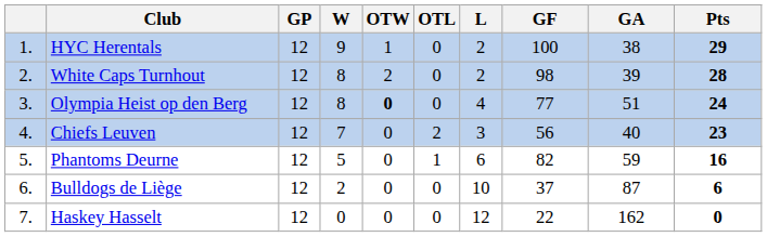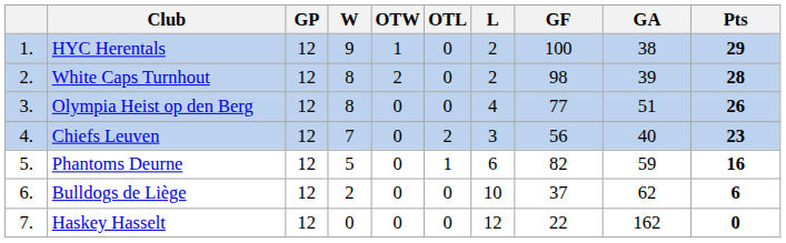Olympia Heist op den Berg | OTW: bold -> normal
Olympia Heist op den Berg | Pts: 24 -> 26
Bulldogs de Liège | GA: 87 -> 62
